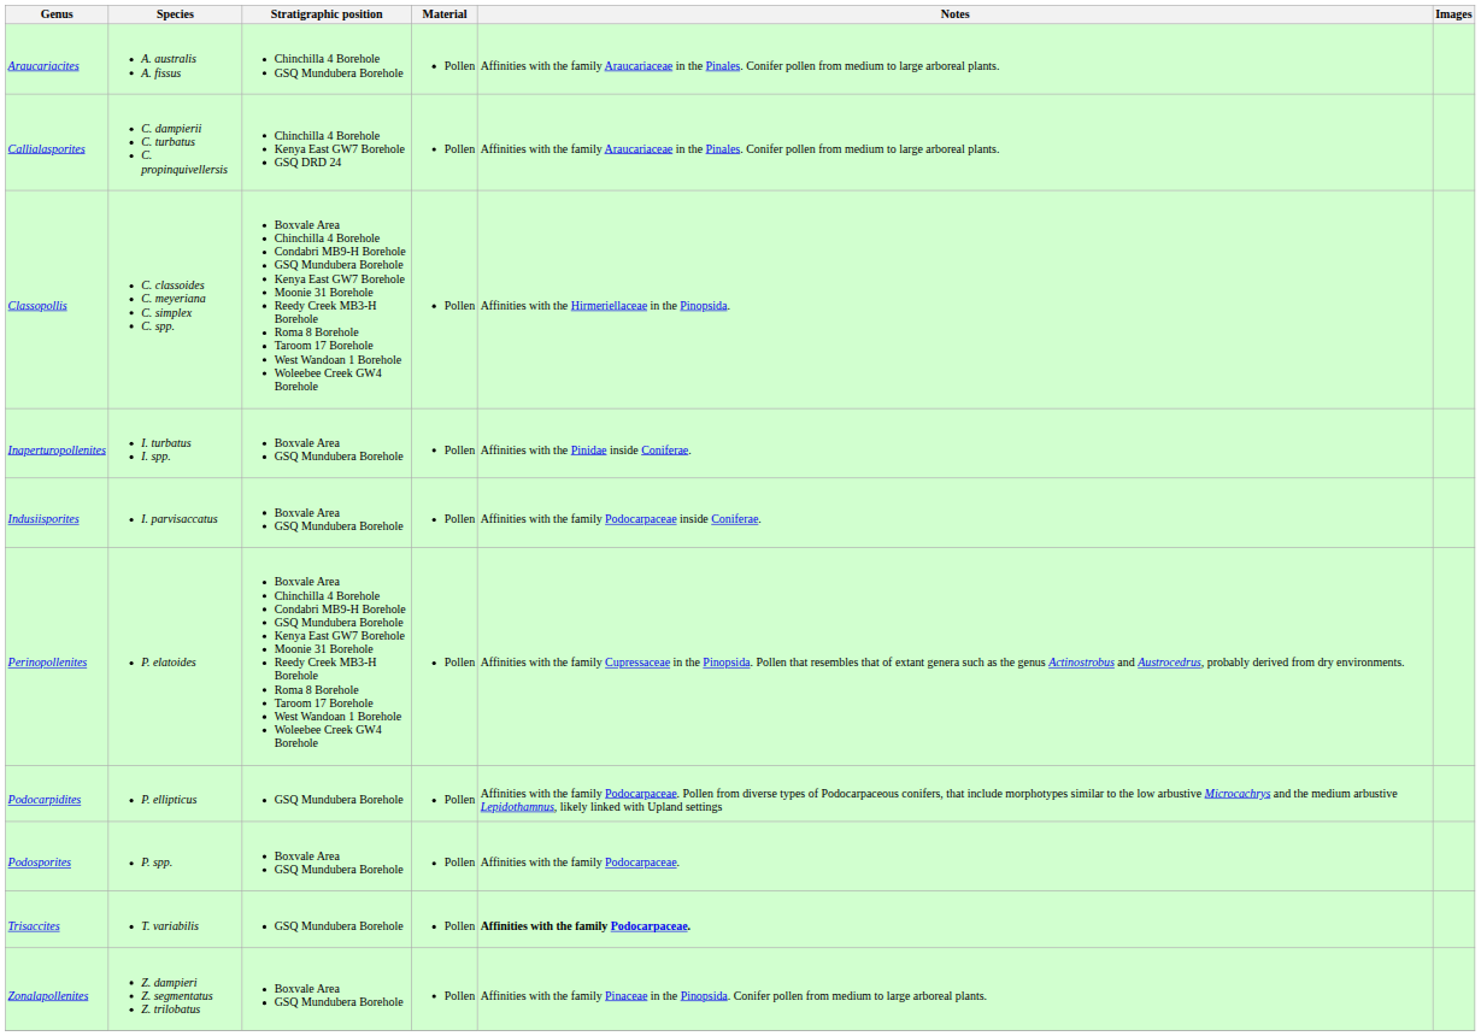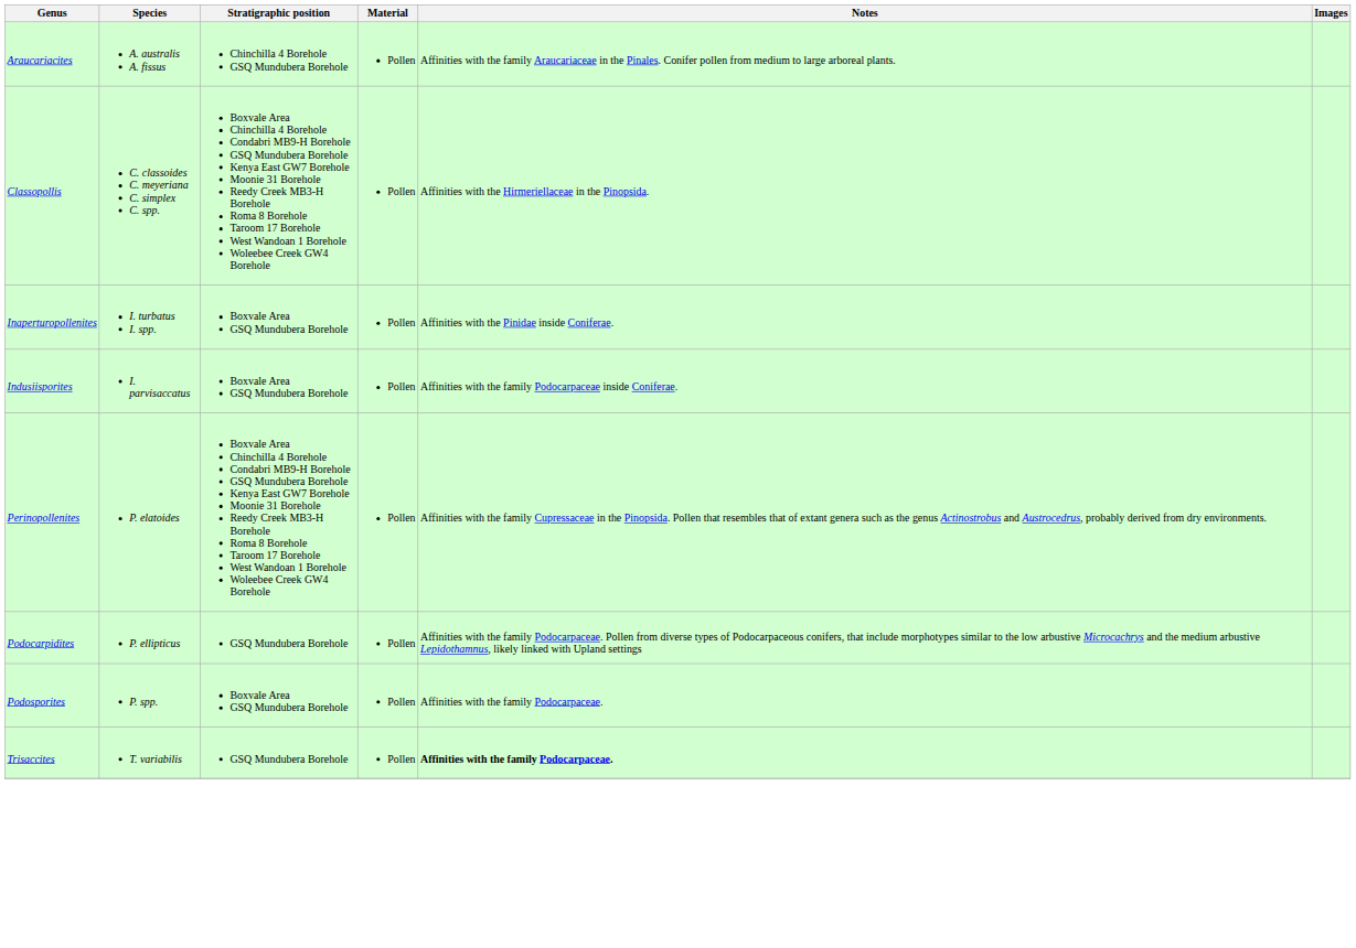- row: Callialasporites | C. dampierii C. turbatus C. propinquivellersis | Chinchilla 4 Borehole Kenya East GW7 Borehole GSQ DRD 24 | Pollen | Affinities with the family Araucariaceae in the Pinales. Conifer pollen from medium to large arboreal plants.
- row: Zonalapollenites | Z. dampieri Z. segmentatus Z. trilobatus | Boxvale Area GSQ Mundubera Borehole | Pollen | Affinities with the family Pinaceae in the Pinopsida. Conifer pollen from medium to large arboreal plants.
